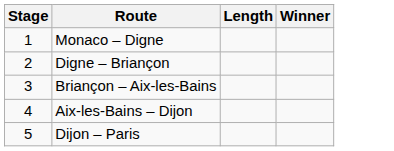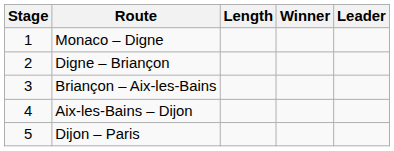+ column: Leader
